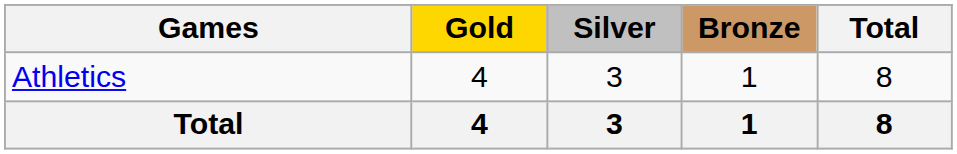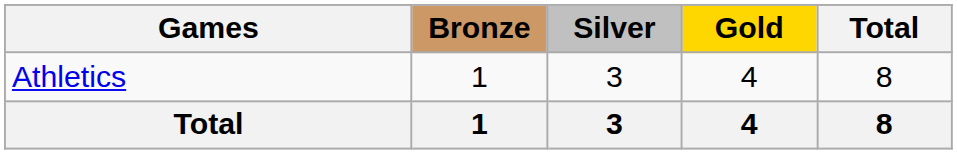columns swapped: Gold <-> Bronze
